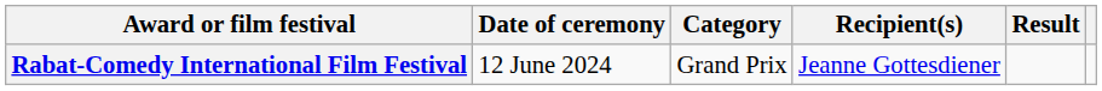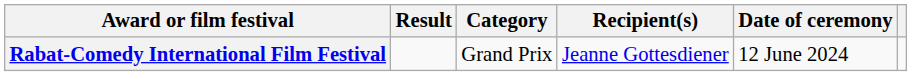columns swapped: Date of ceremony <-> Result
